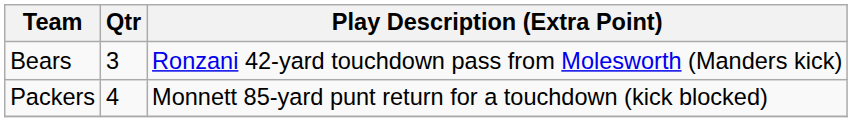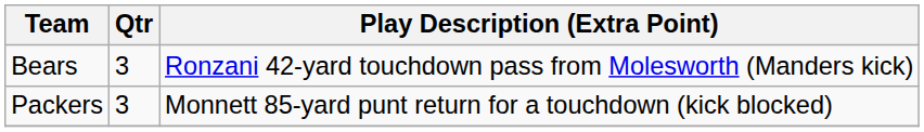Packers | Qtr: 4 -> 3
